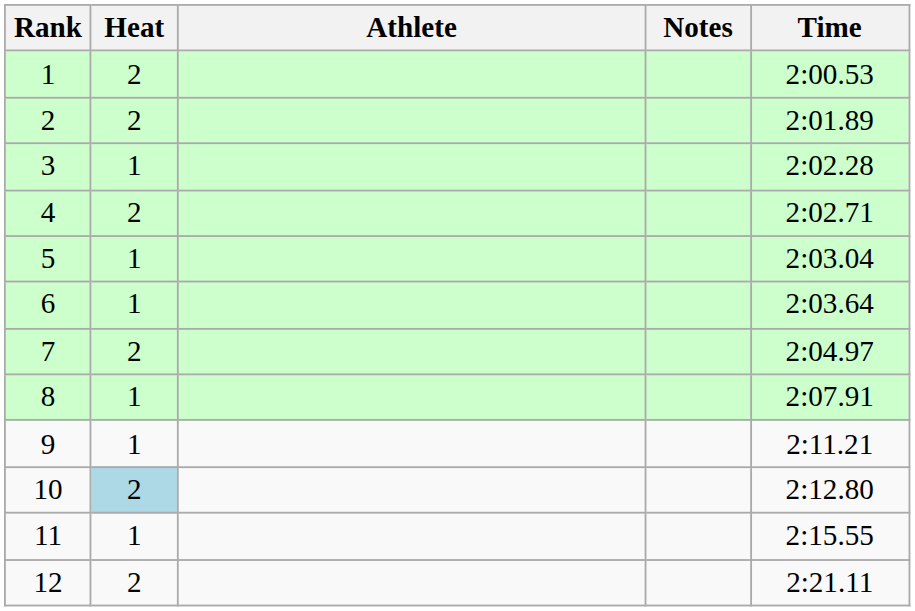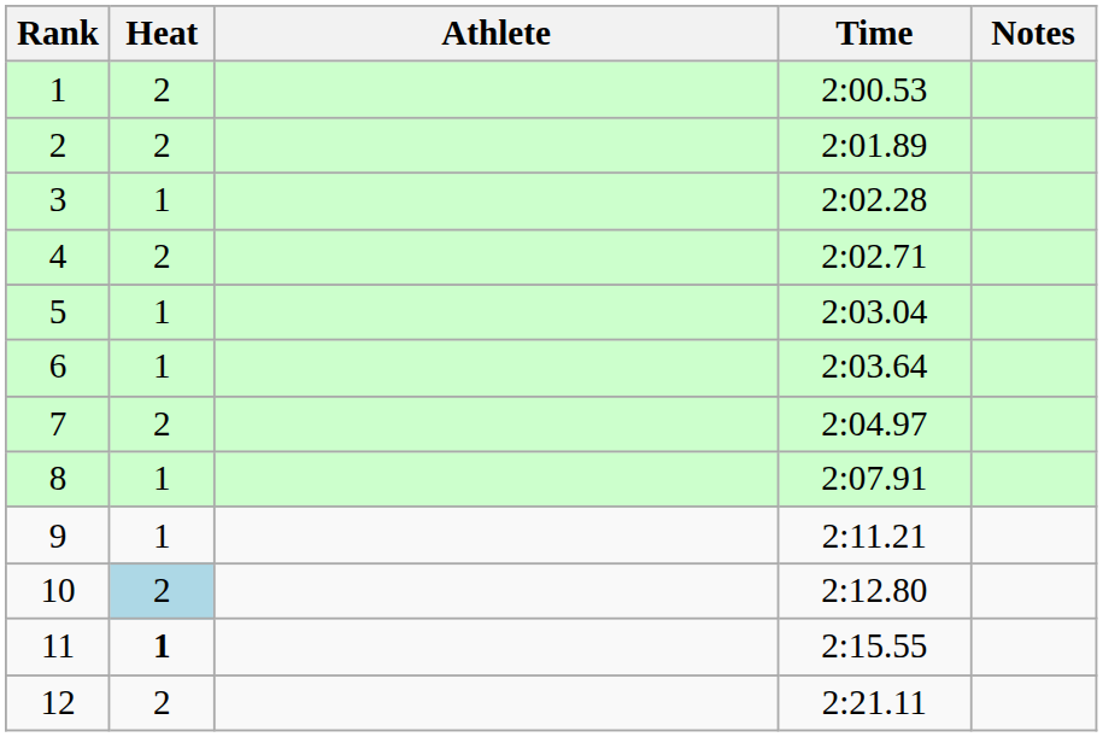columns swapped: Time <-> Notes
11 | Heat: normal -> bold
